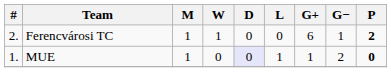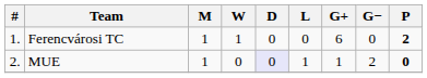Ferencvárosi TC | #: 2. -> 1.
Ferencvárosi TC | G−: 1 -> 0
MUE | #: 1. -> 2.
